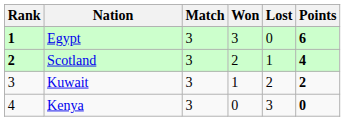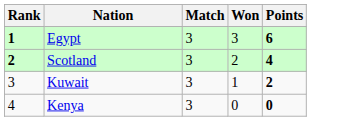- column: Lost | 0 | 1 | 2 | 3
